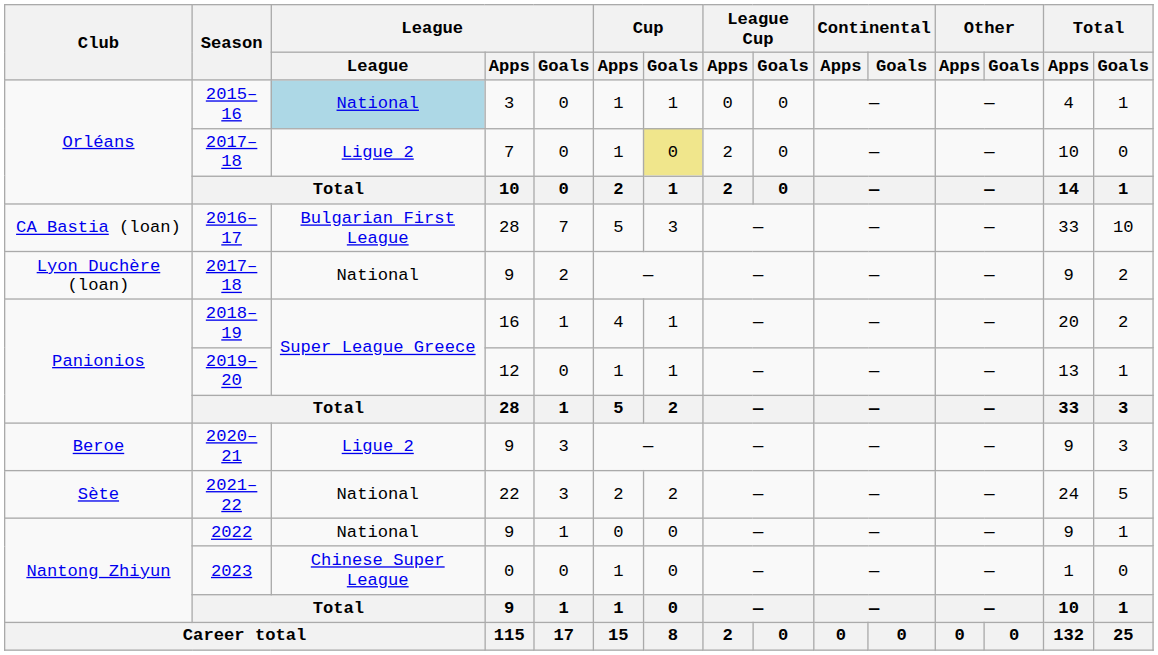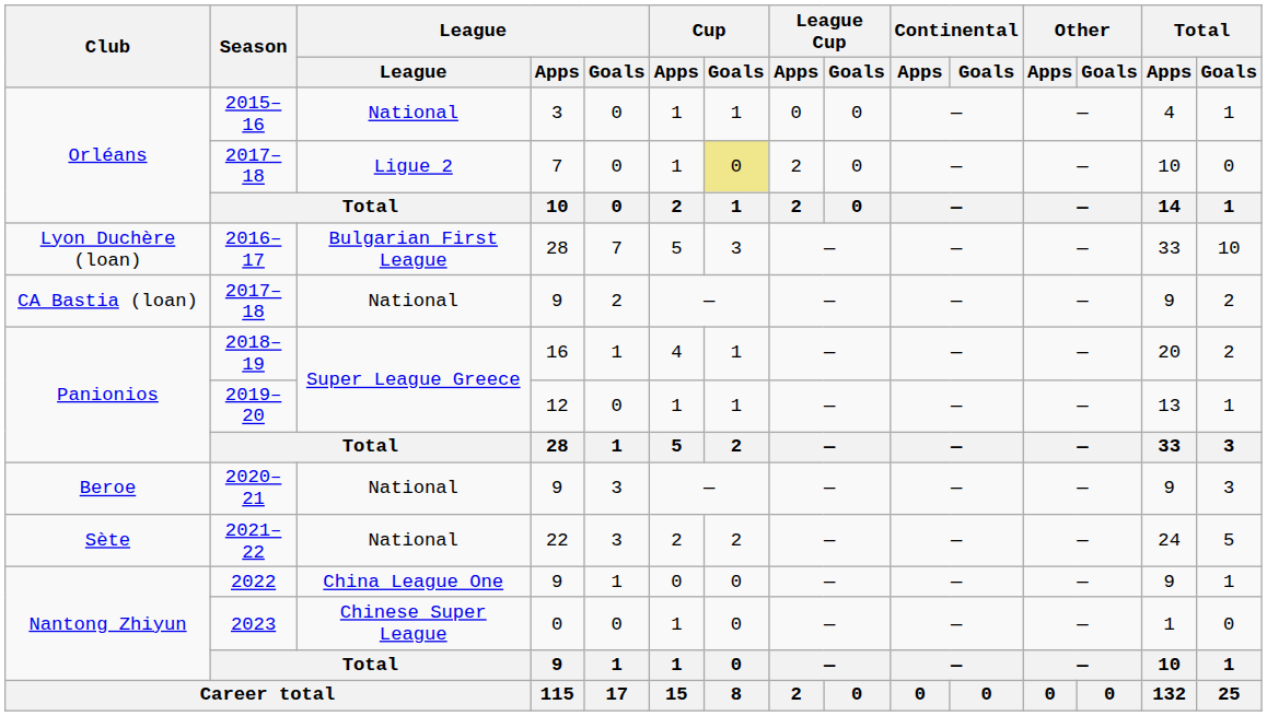2015–16 | League: lightblue background -> no background
2016–17 | Club: CA Bastia (loan) -> Lyon Duchère (loan)
2017–18 / 9 | Club: Lyon Duchère (loan) -> CA Bastia (loan)
2020–21 | League: Ligue 2 -> National
2022 | League: National -> China League One
